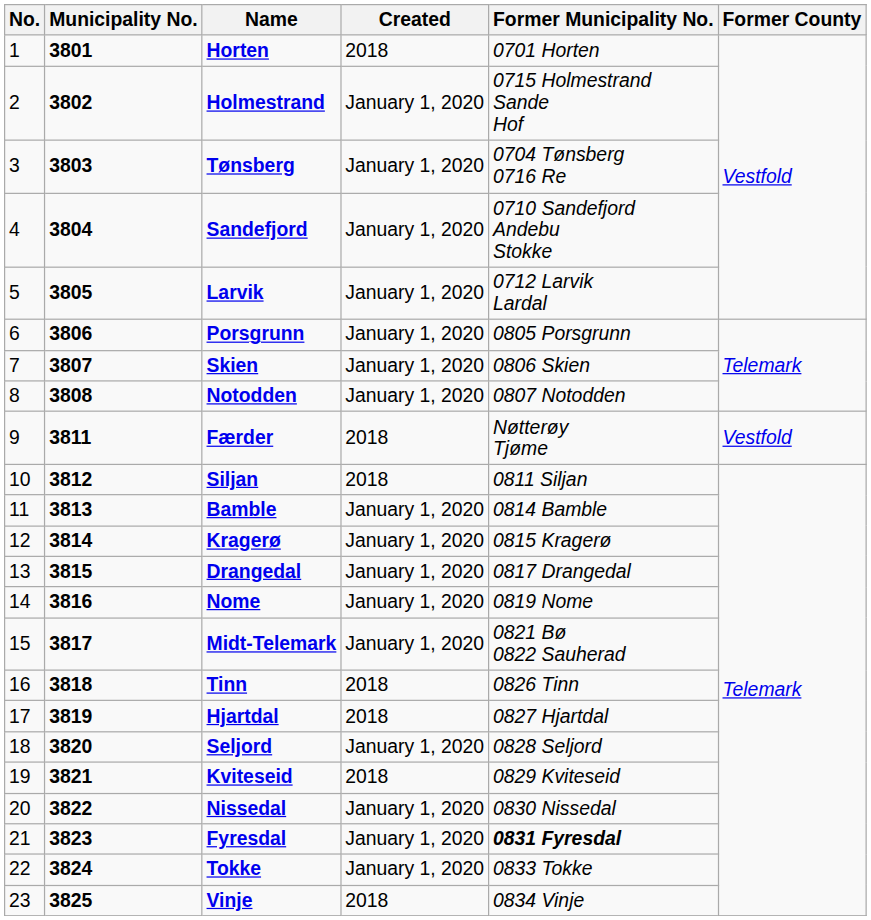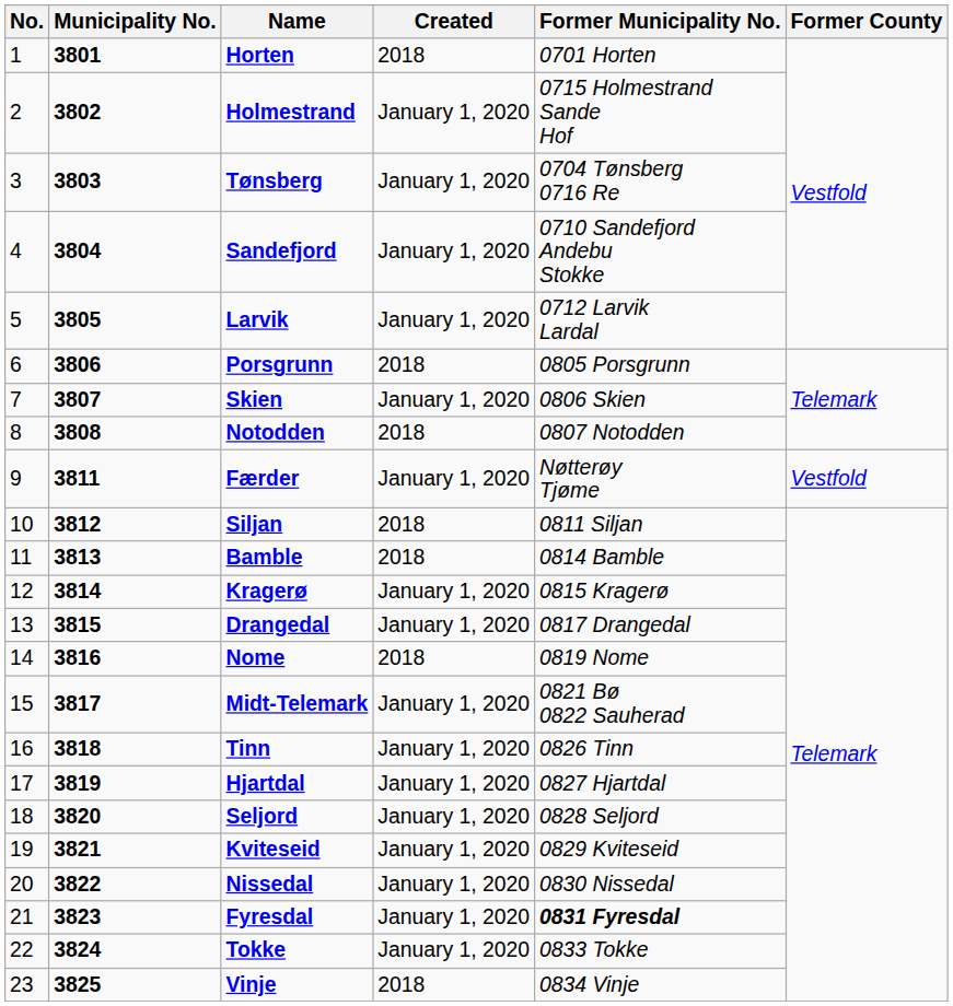Porsgrunn | Created: January 1, 2020 -> 2018
Notodden | Created: January 1, 2020 -> 2018
Færder | Created: 2018 -> January 1, 2020
Bamble | Created: January 1, 2020 -> 2018
Nome | Created: January 1, 2020 -> 2018
Tinn | Created: 2018 -> January 1, 2020
Hjartdal | Created: 2018 -> January 1, 2020
Kviteseid | Created: 2018 -> January 1, 2020
